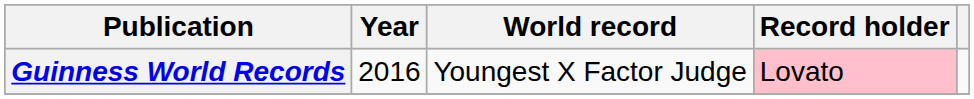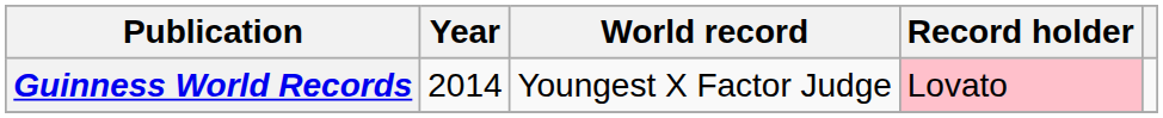Guinness World Records | Year: 2016 -> 2014
